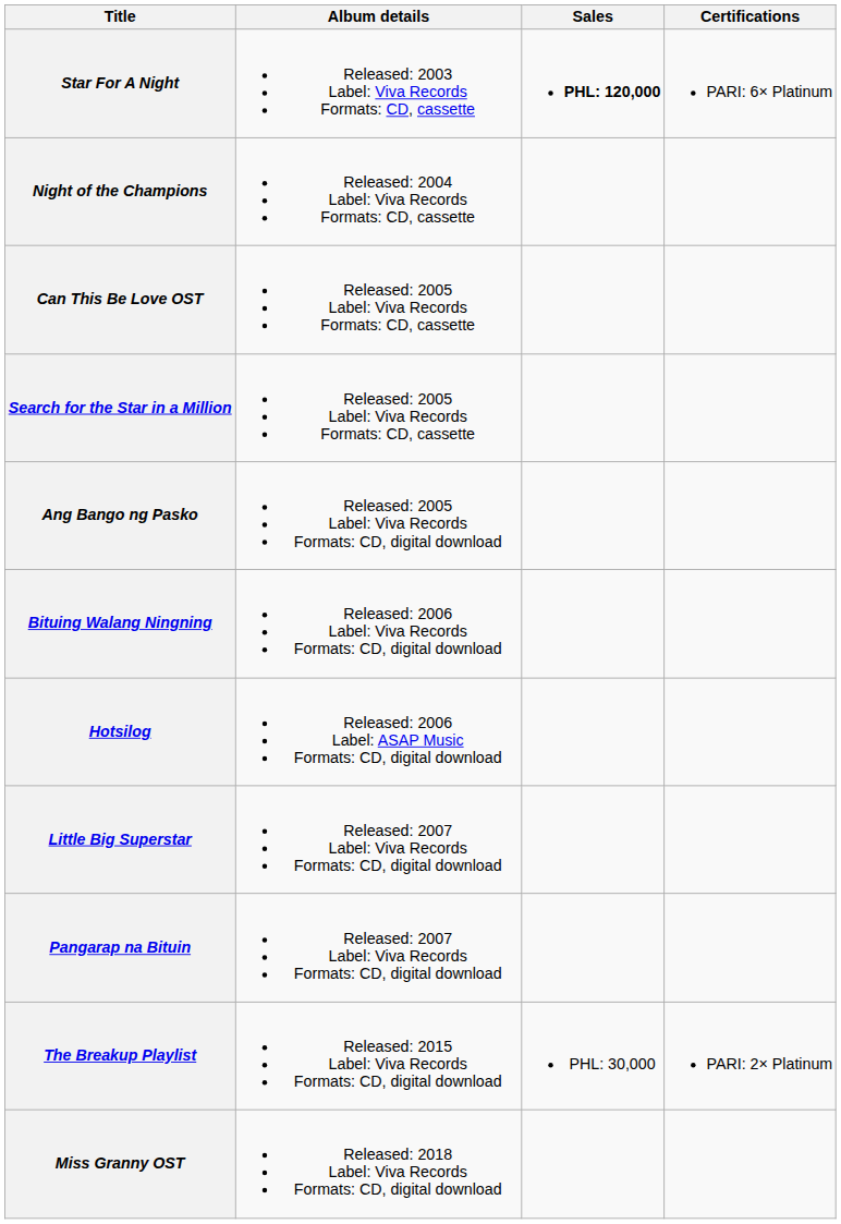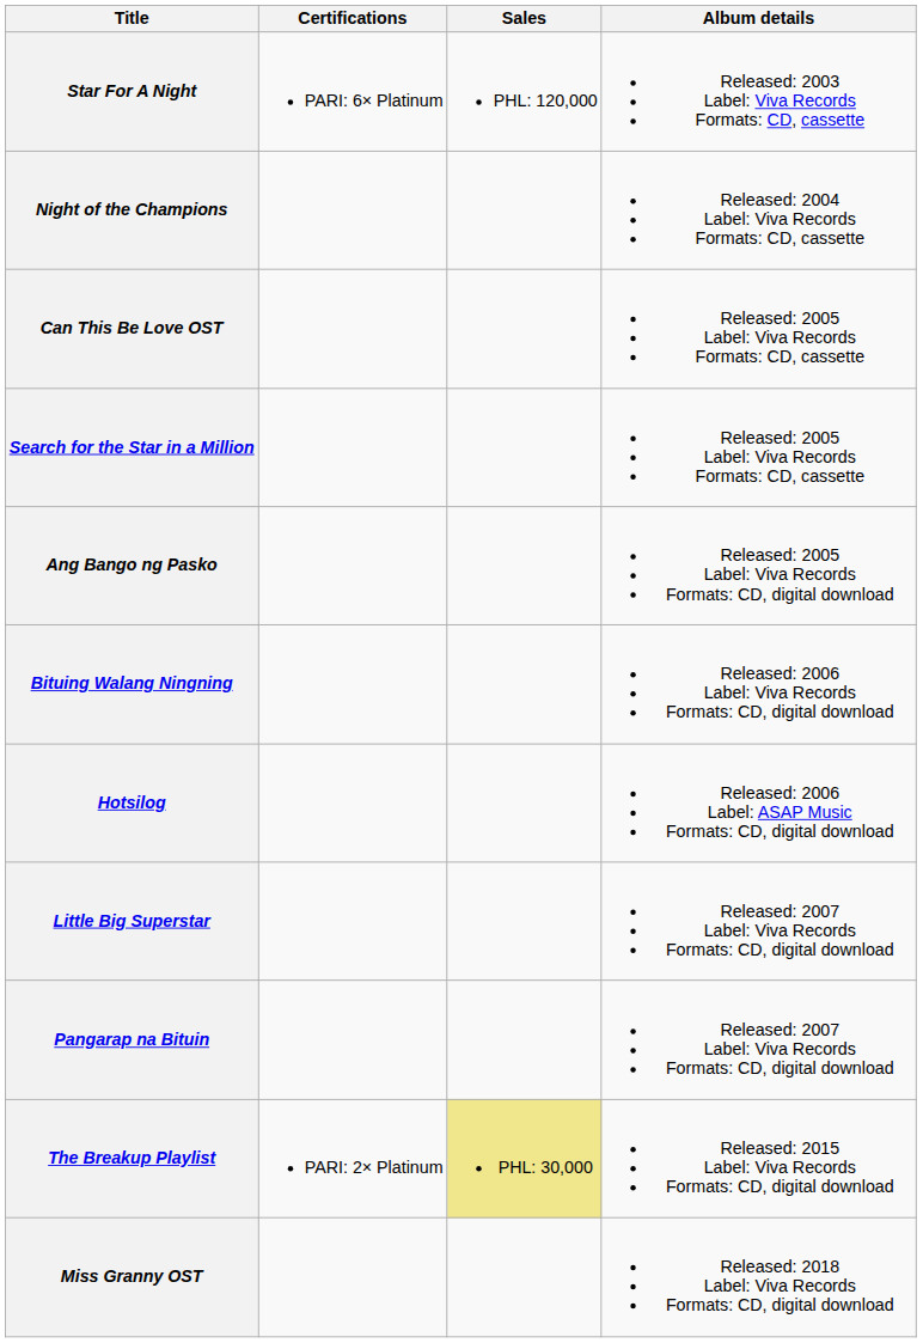columns swapped: Album details <-> Certifications
Star For A Night | Sales: bold -> normal
The Breakup Playlist | Sales: no background -> khaki background
